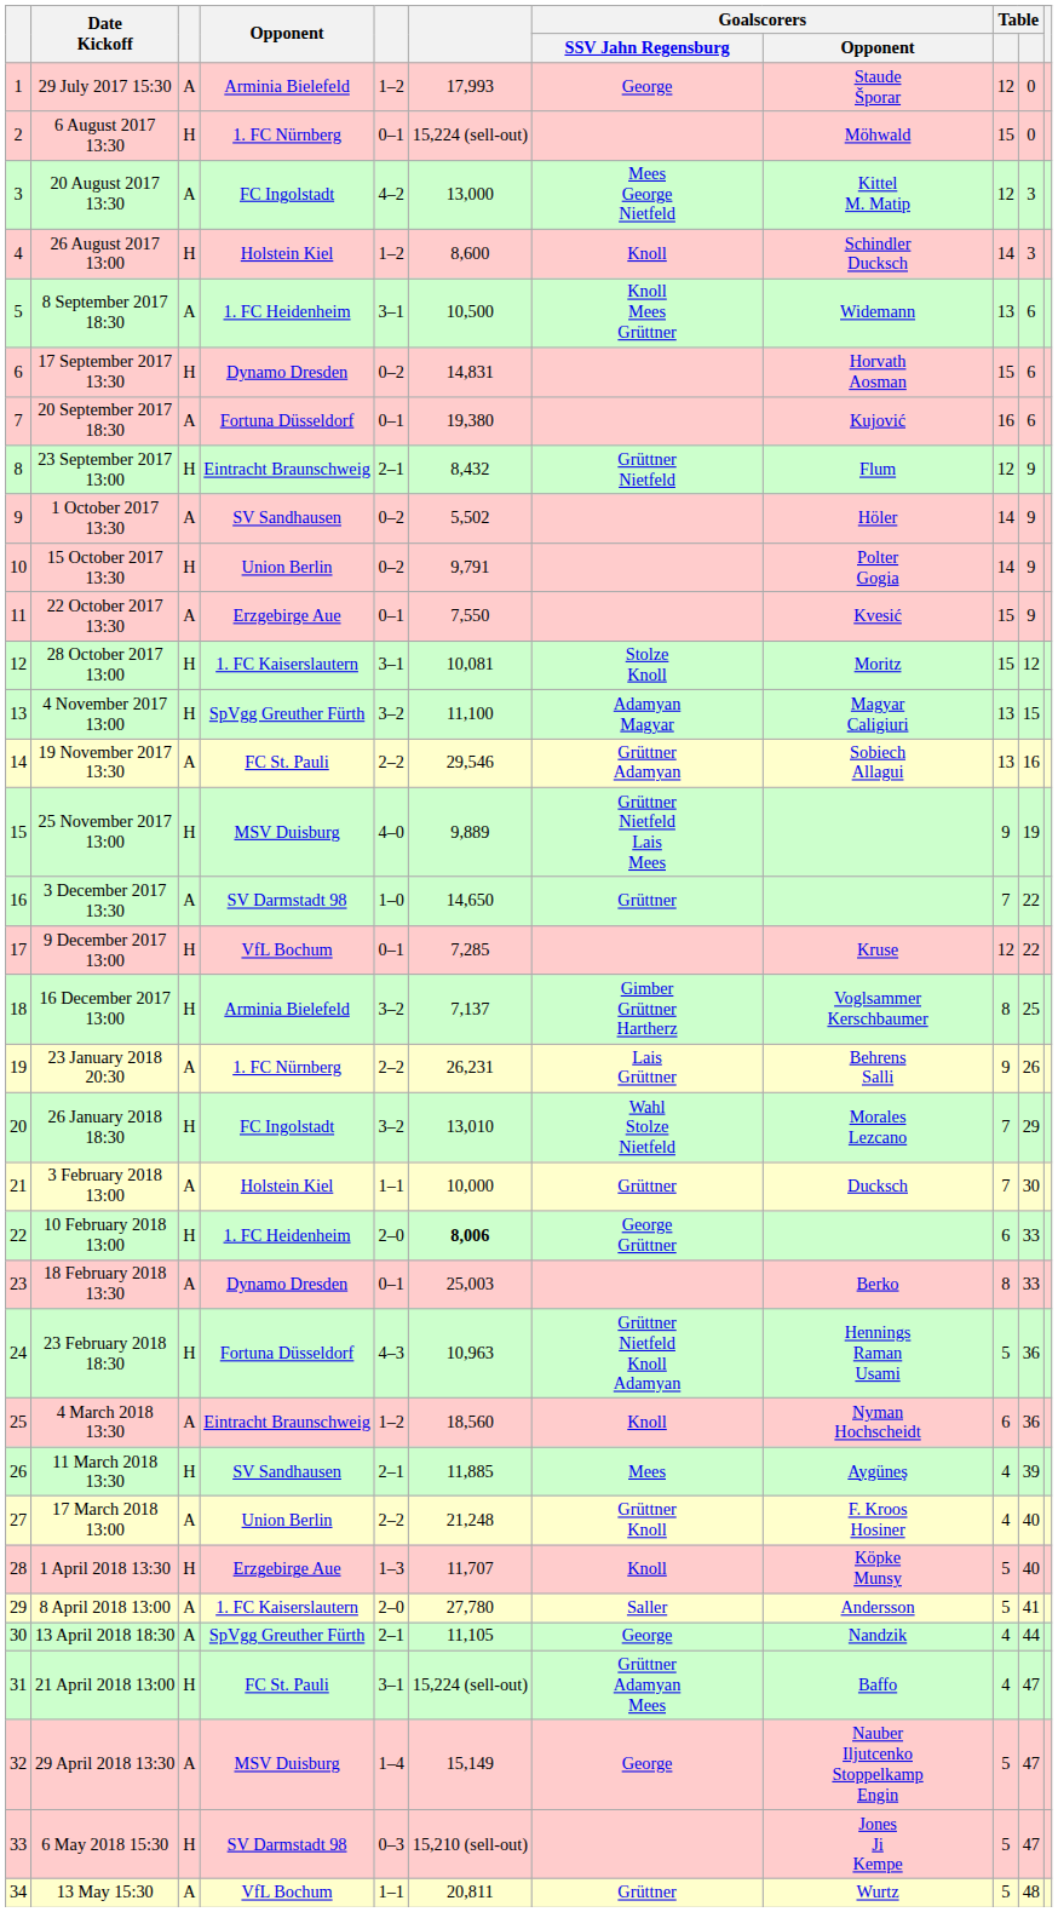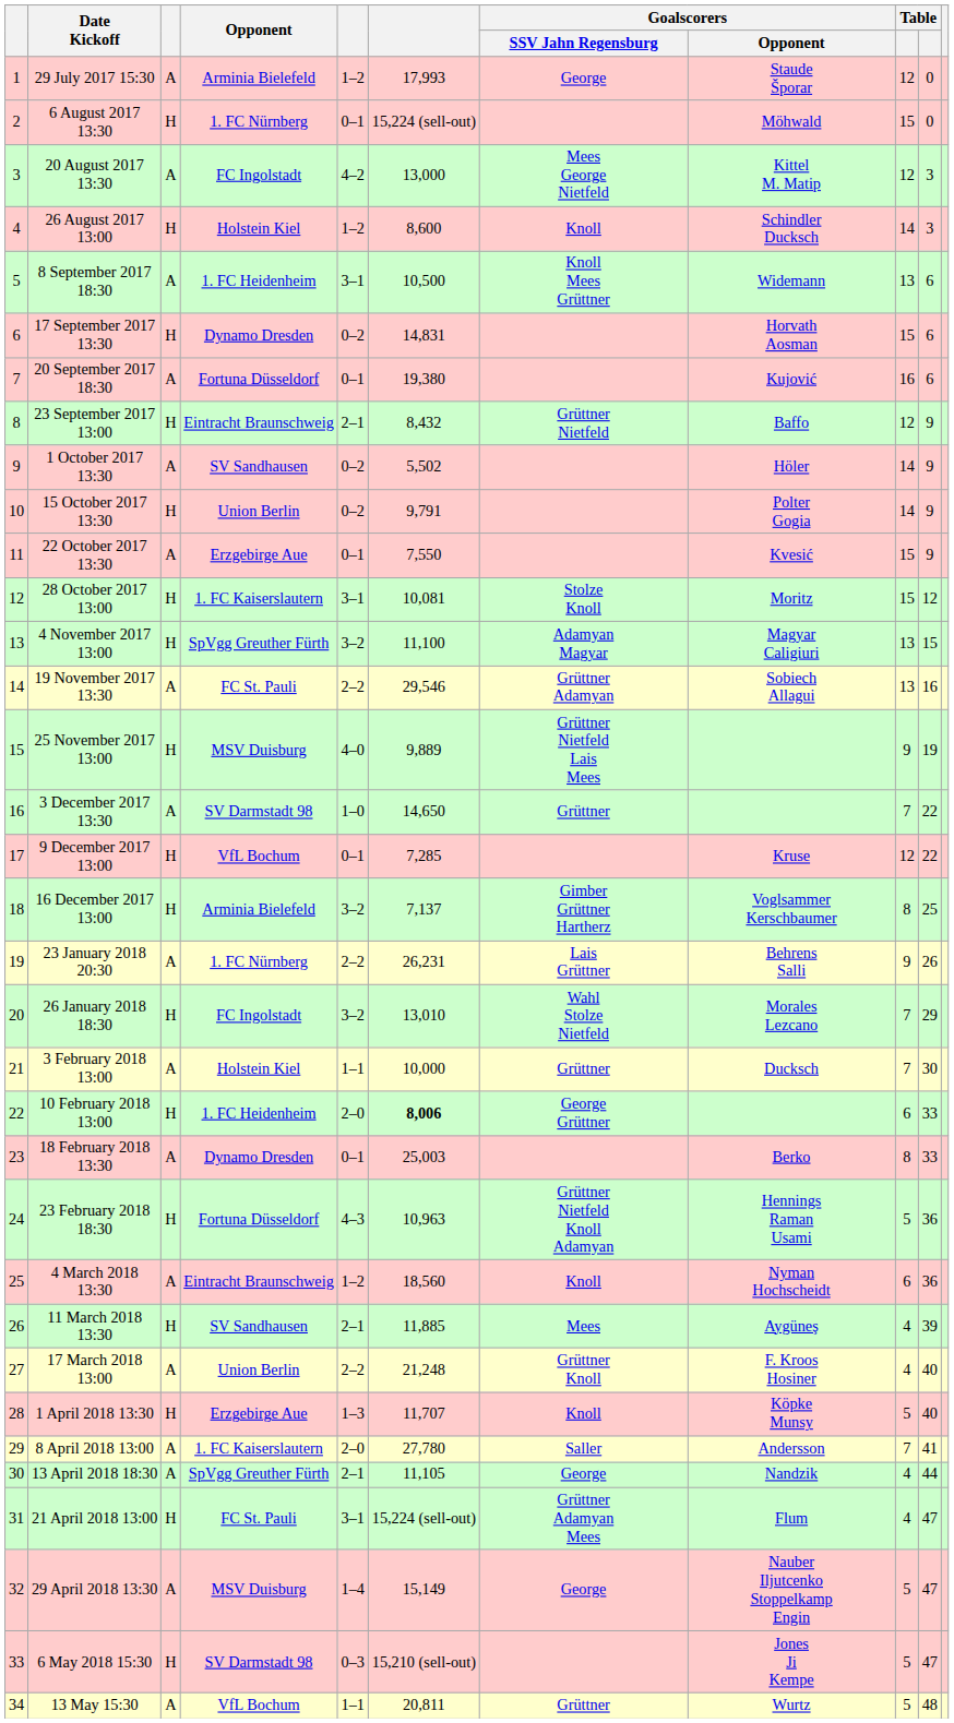23 September 2017 13:00 | Goalscorers / Opponent: Flum -> Baffo
8 April 2018 13:00 | column 9: 5 -> 7
21 April 2018 13:00 | Goalscorers / Opponent: Baffo -> Flum
